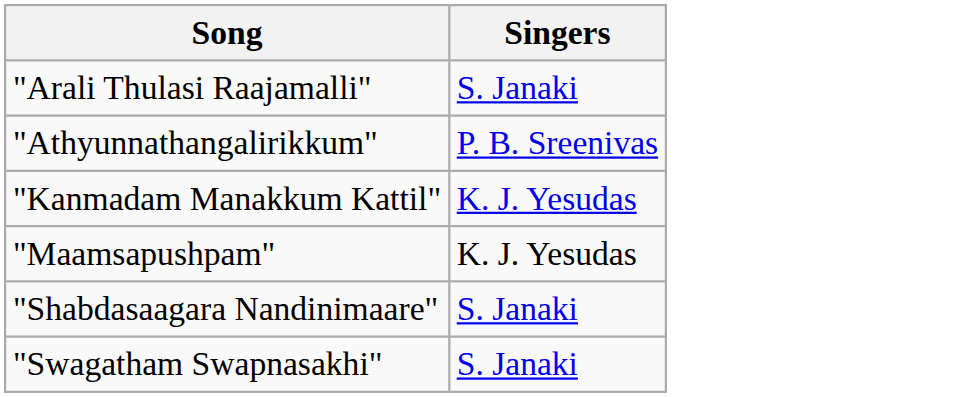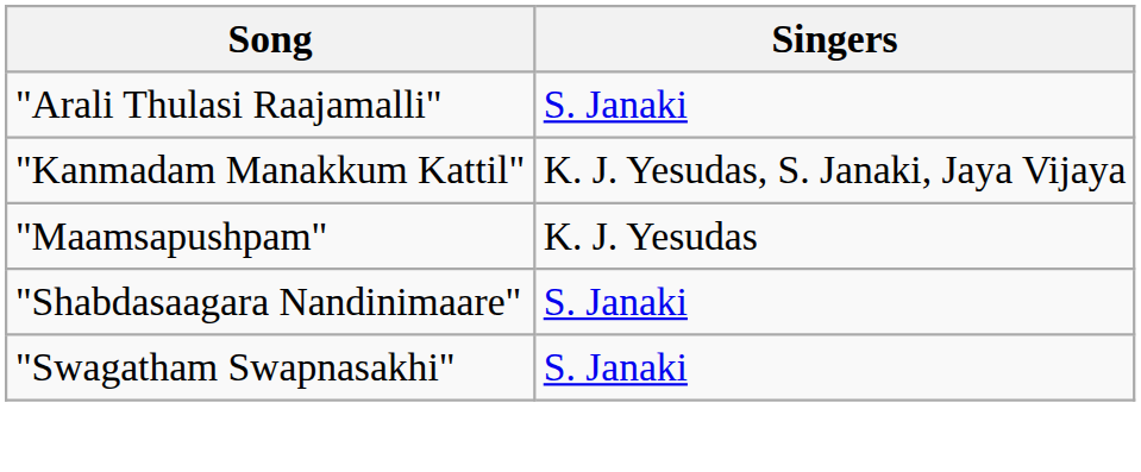- row: "Athyunnathangalirikkum" | P. B. Sreenivas
"Kanmadam Manakkum Kattil" | Singers: K. J. Yesudas -> K. J. Yesudas, S. Janaki, Jaya Vijaya
